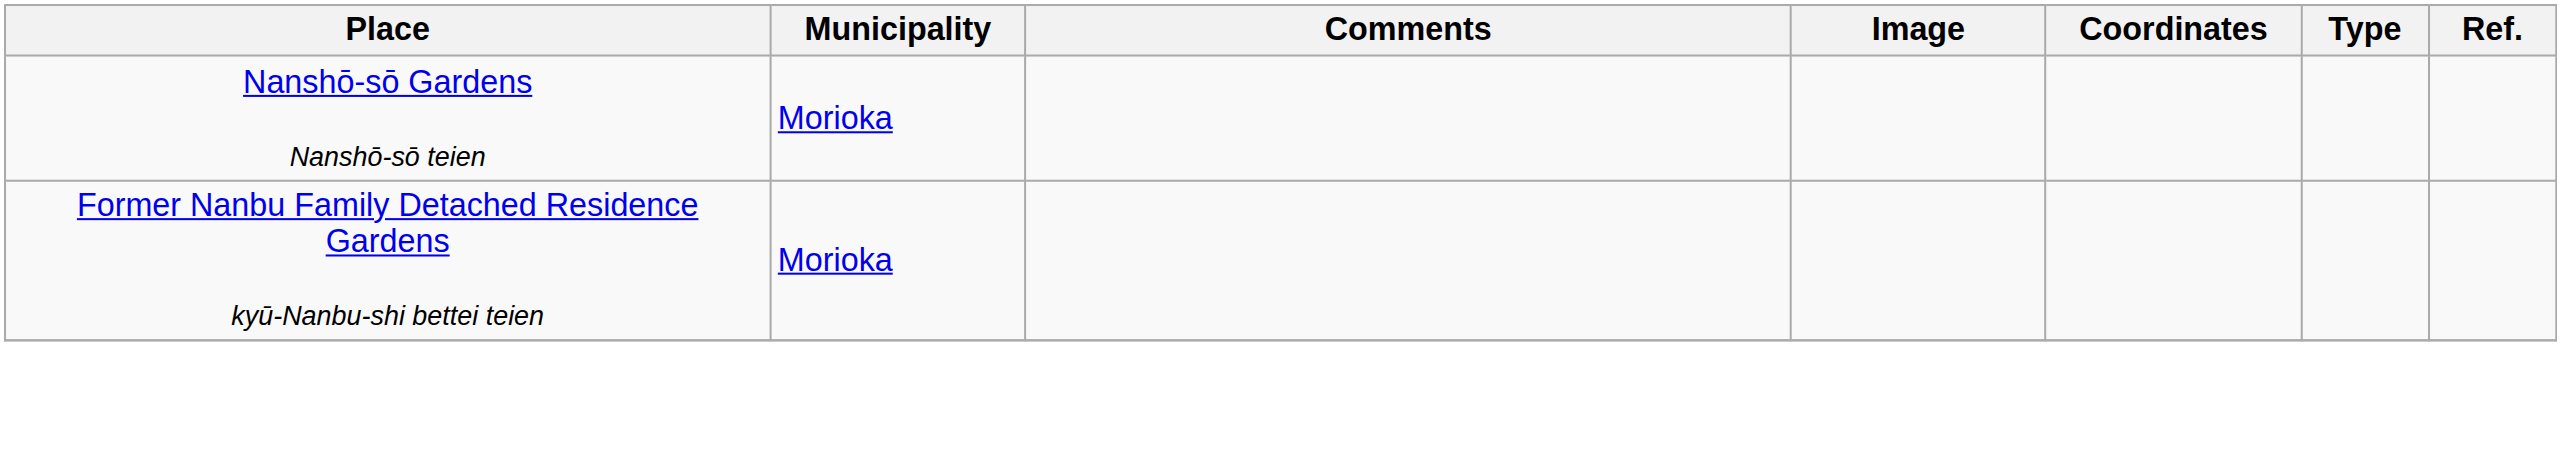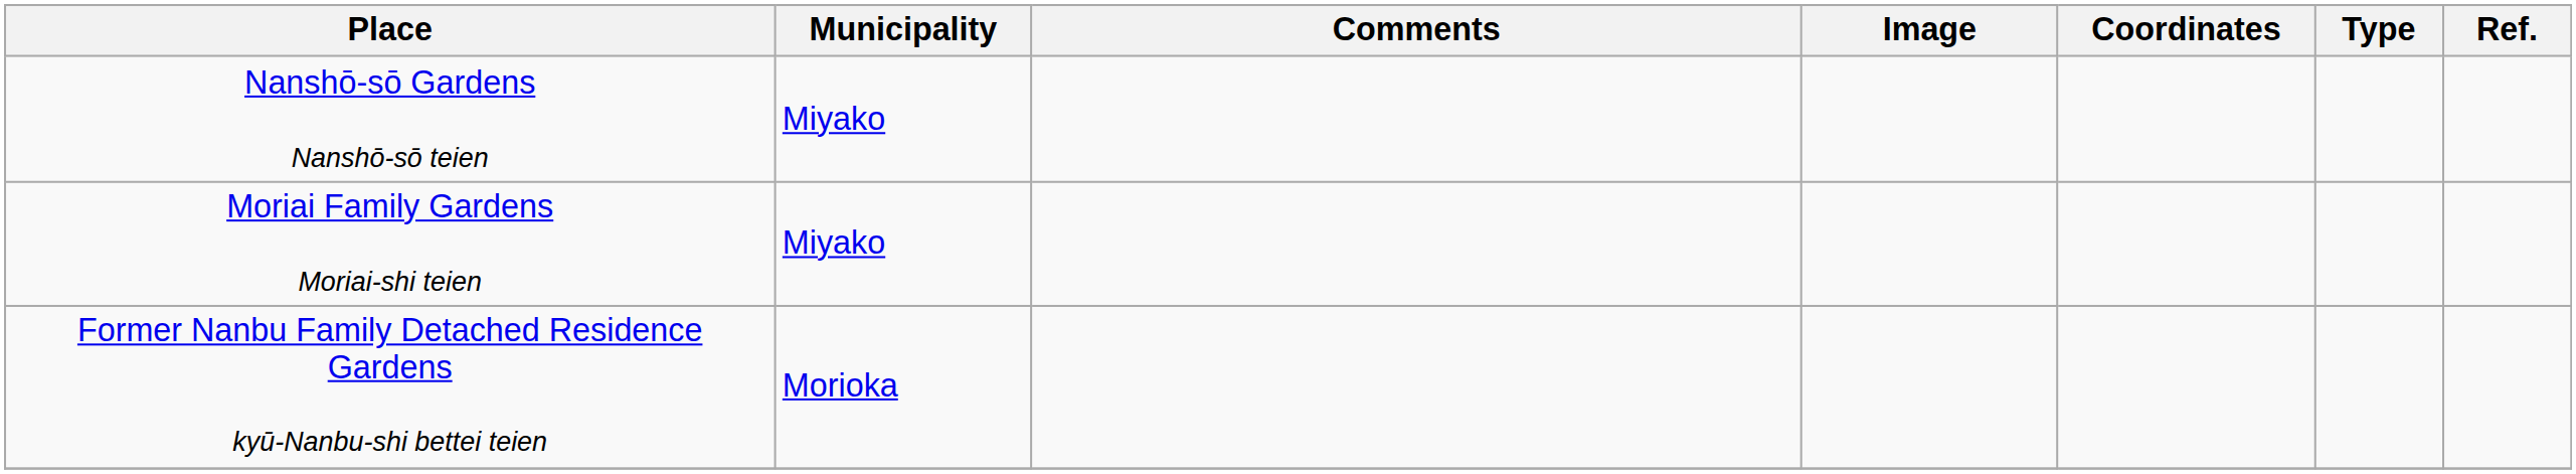Nanshō-sō Gardens Nanshō-sō teien | Municipality: Morioka -> Miyako
+ row: Moriai Family Gardens Moriai-shi teien | Miyako
